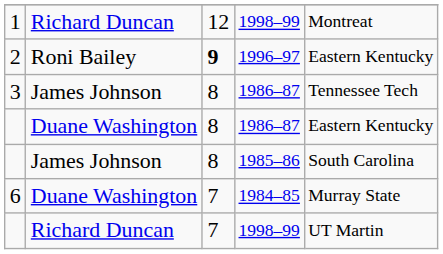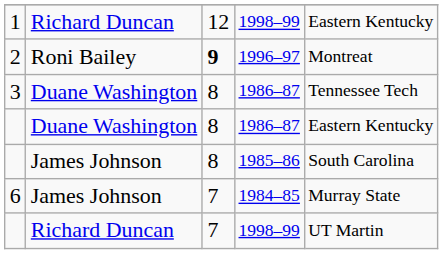1 | column 5: Montreat -> Eastern Kentucky
2 | column 5: Eastern Kentucky -> Montreat
3 | column 2: James Johnson -> Duane Washington
6 | column 2: Duane Washington -> James Johnson
